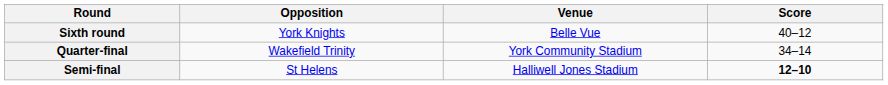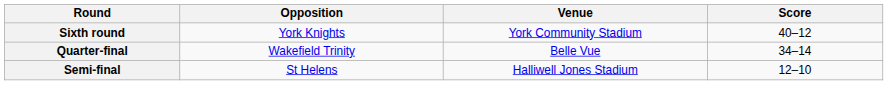Sixth round | Venue: Belle Vue -> York Community Stadium
Quarter-final | Venue: York Community Stadium -> Belle Vue
Semi-final | Score: bold -> normal
